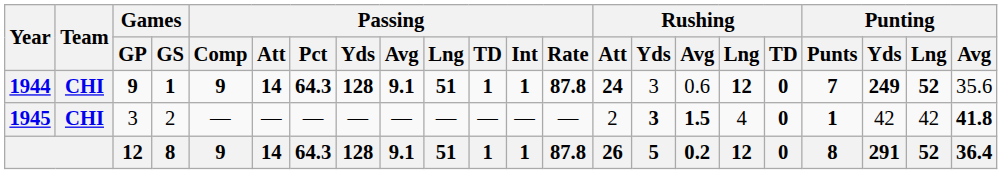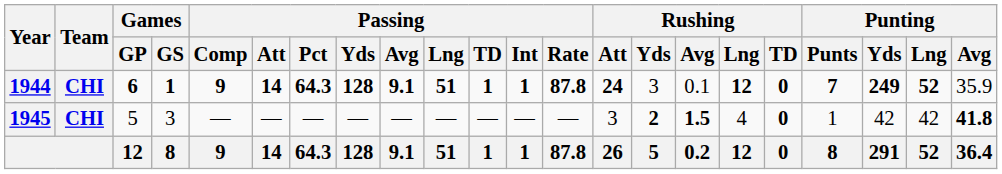1944 | Games / GP: 9 -> 6
1944 | Rushing / Avg: 0.6 -> 0.1
1944 | Punting / Avg: 35.6 -> 35.9
1945 | Games / GP: 3 -> 5
1945 | Games / GS: 2 -> 3
1945 | Rushing / Att: 2 -> 3
1945 | Rushing / Yds: 3 -> 2
1945 | Punting / Punts: bold -> normal
